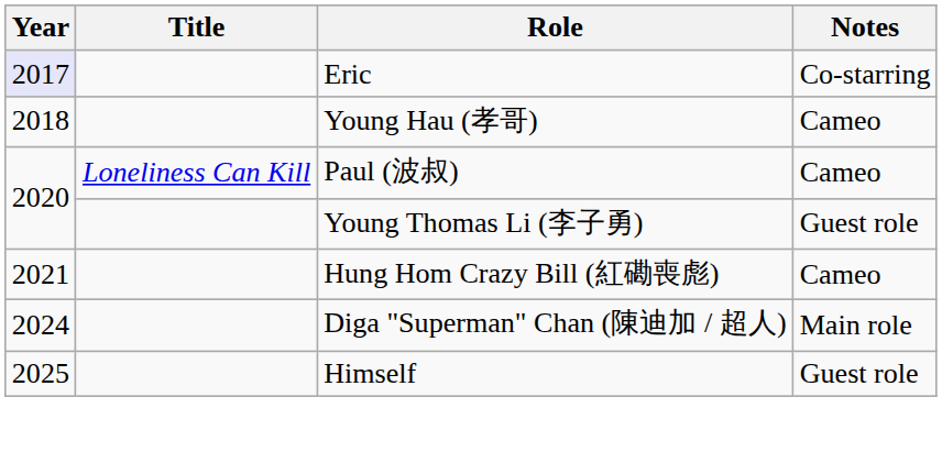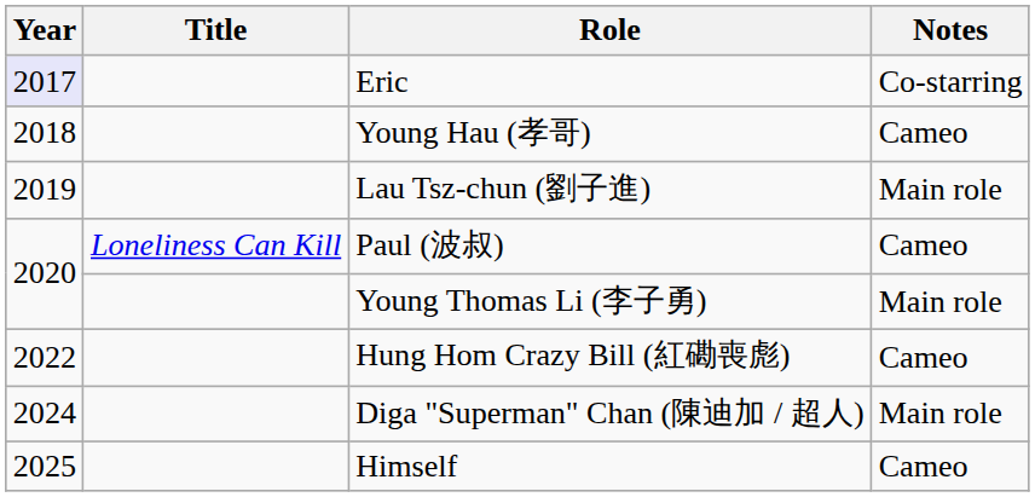+ row: 2019 | Lau Tsz-chun (劉子進) | Main role
Young Thomas Li (李子勇) | Notes: Guest role -> Main role
Hung Hom Crazy Bill (紅磡喪彪) | Year: 2021 -> 2022
Himself | Notes: Guest role -> Cameo
